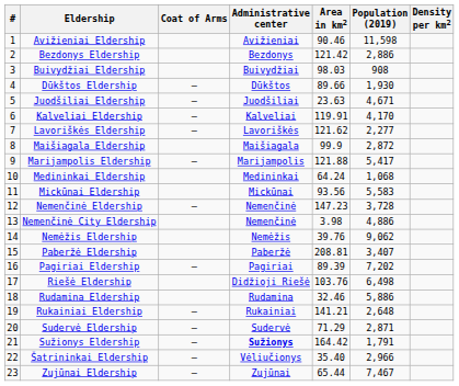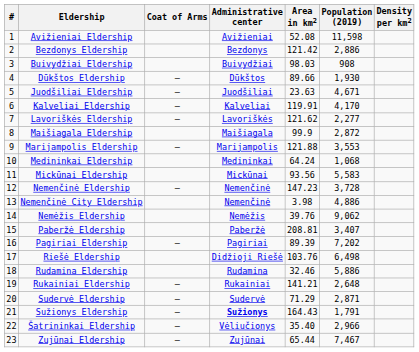Avižieniai Eldership | Area in km2: 90.46 -> 52.08
Marijampolis Eldership | Population (2019): 5,417 -> 3,553
Sužionys Eldership | Area in km2: 164.42 -> 164.43
